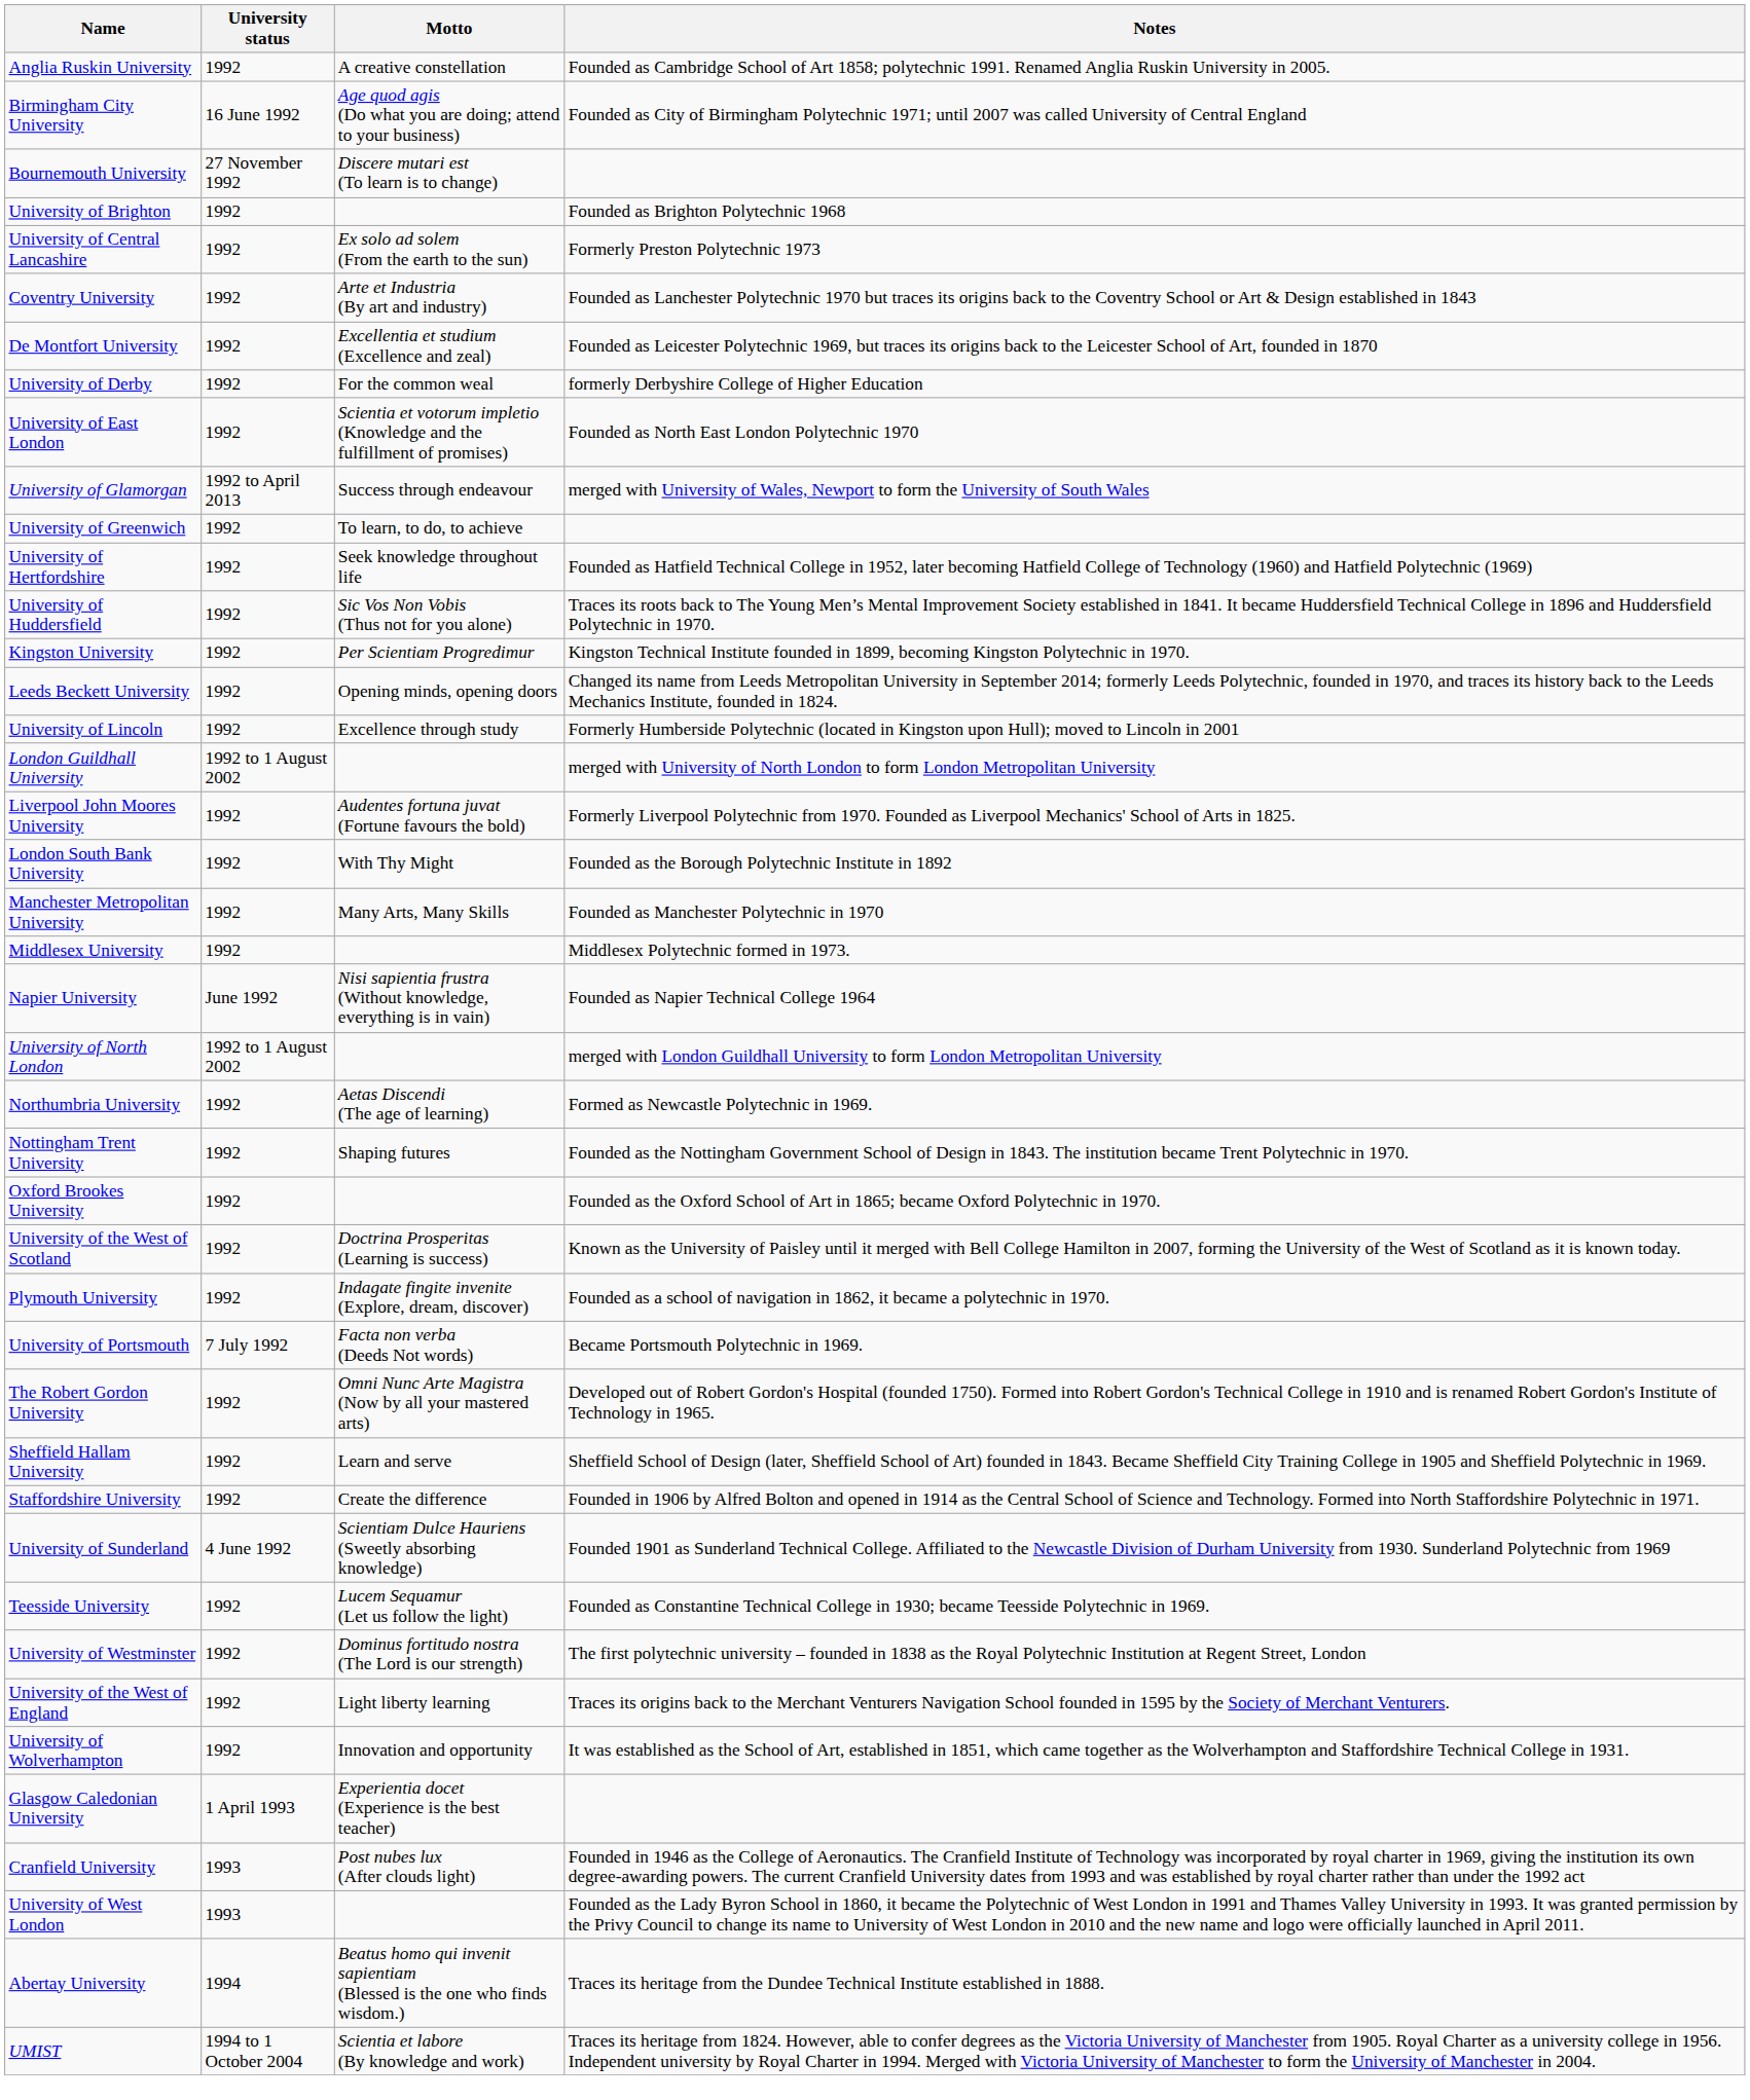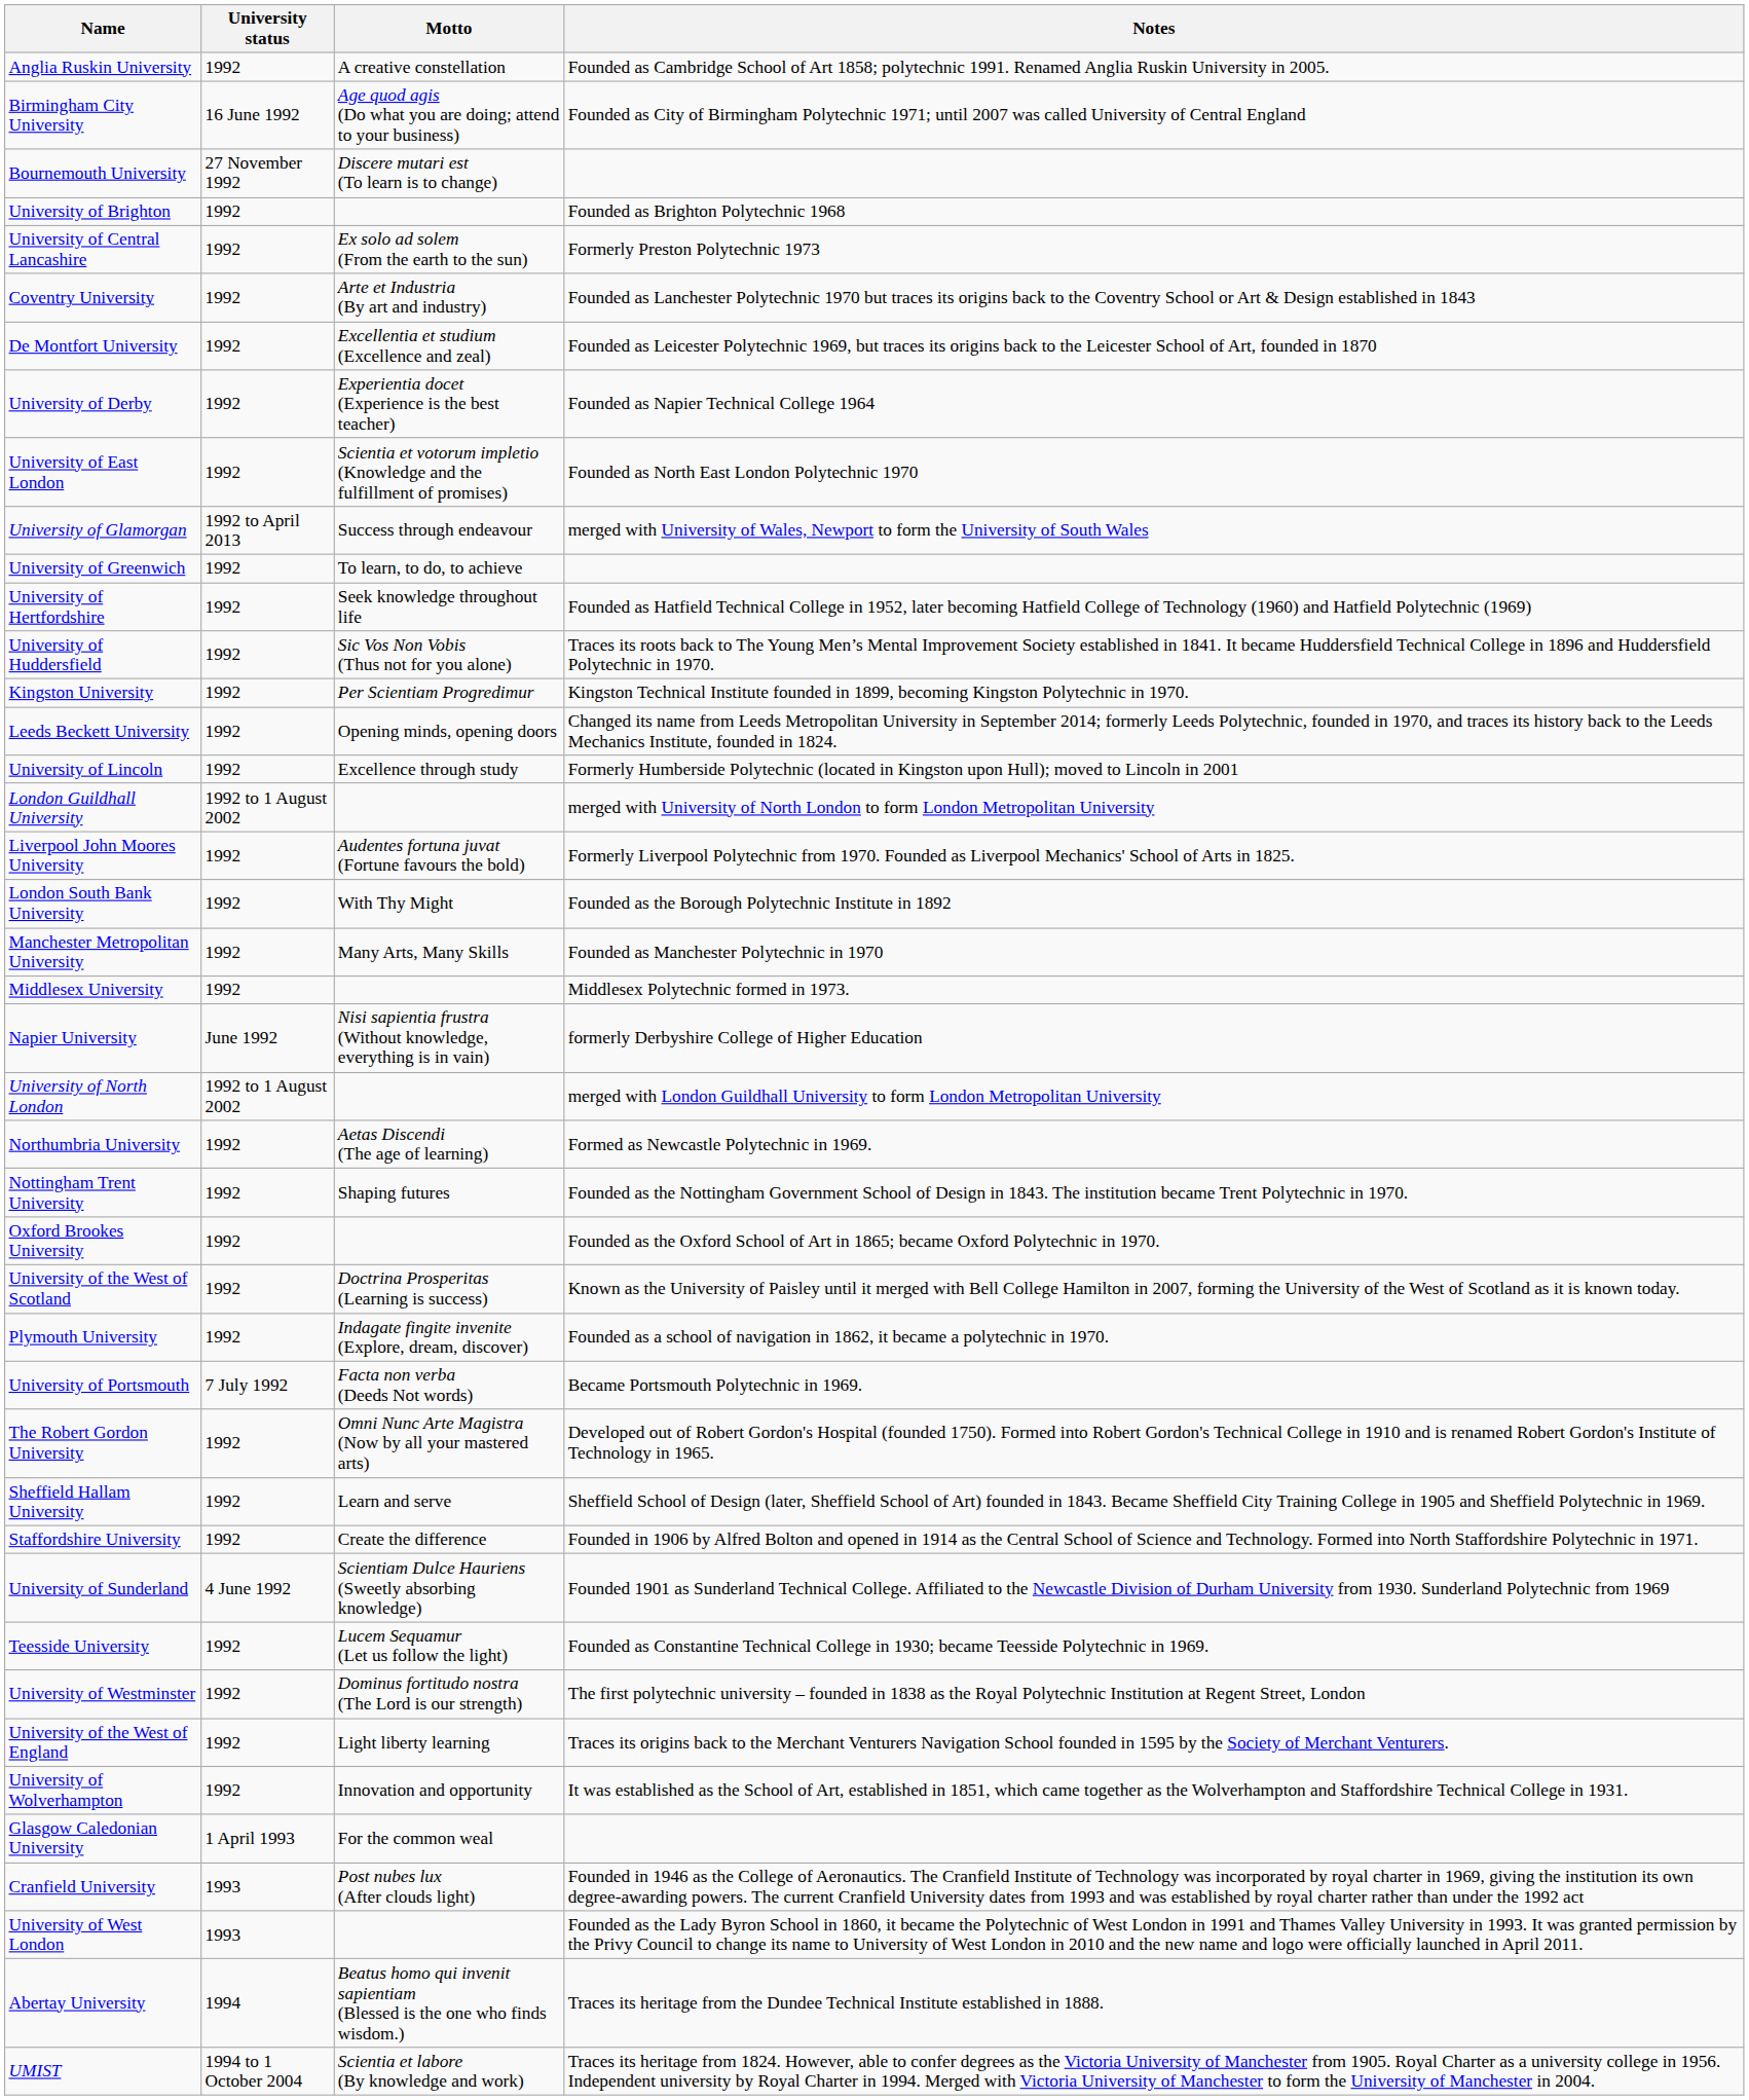University of Derby | Motto: For the common weal -> Experientia docet (Experience is the best teacher)
University of Derby | Notes: formerly Derbyshire College of Higher Education -> Founded as Napier Technical College 1964
Napier University | Notes: Founded as Napier Technical College 1964 -> formerly Derbyshire College of Higher Education
Glasgow Caledonian University | Motto: Experientia docet (Experience is the best teacher) -> For the common weal
